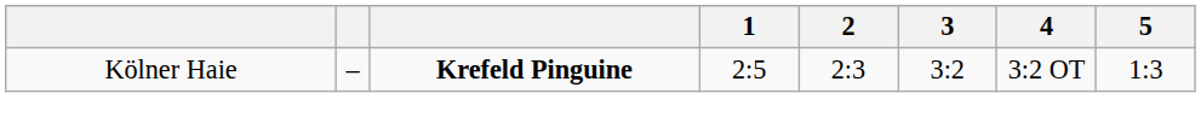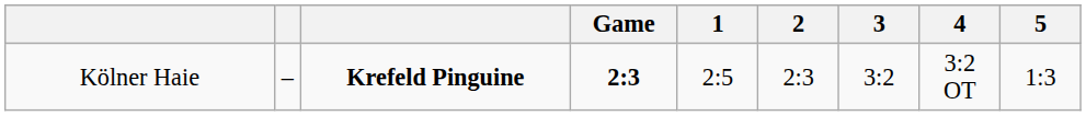+ column: Game | 2:3
